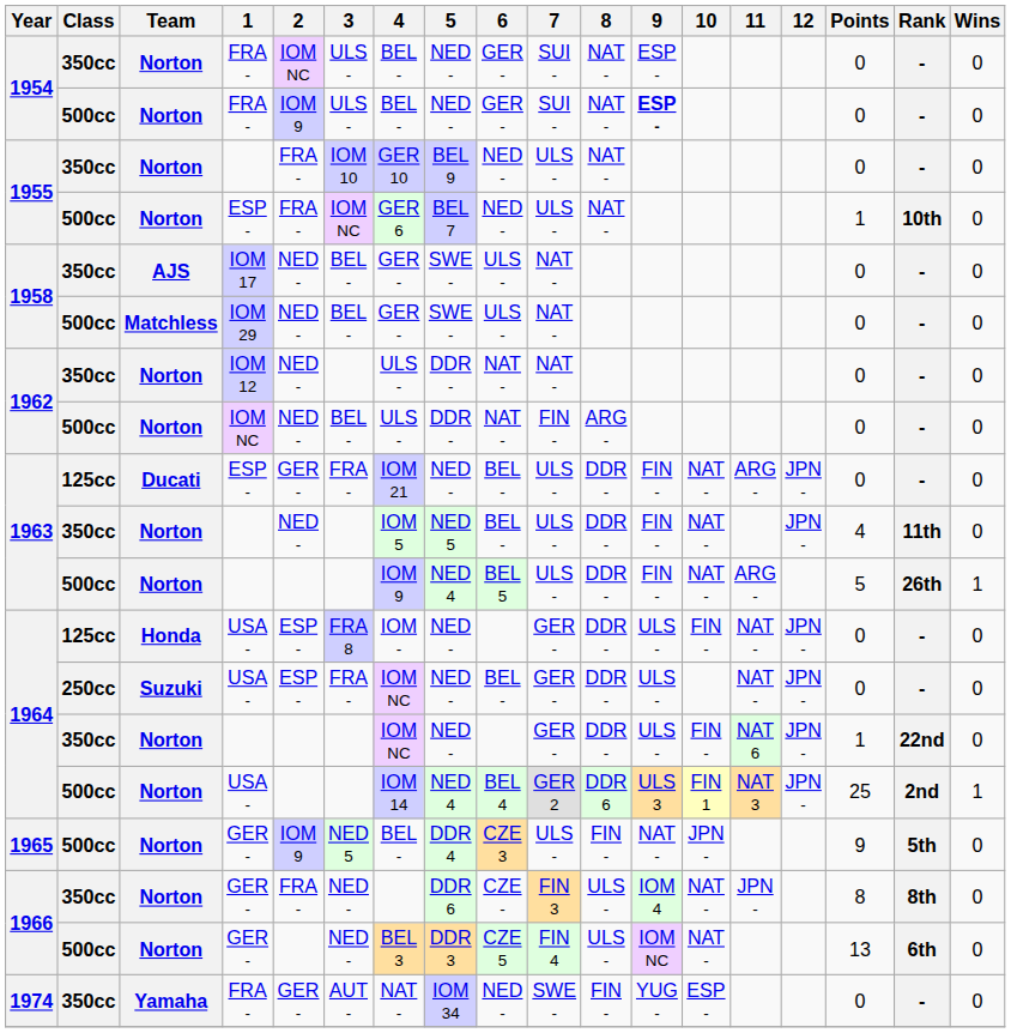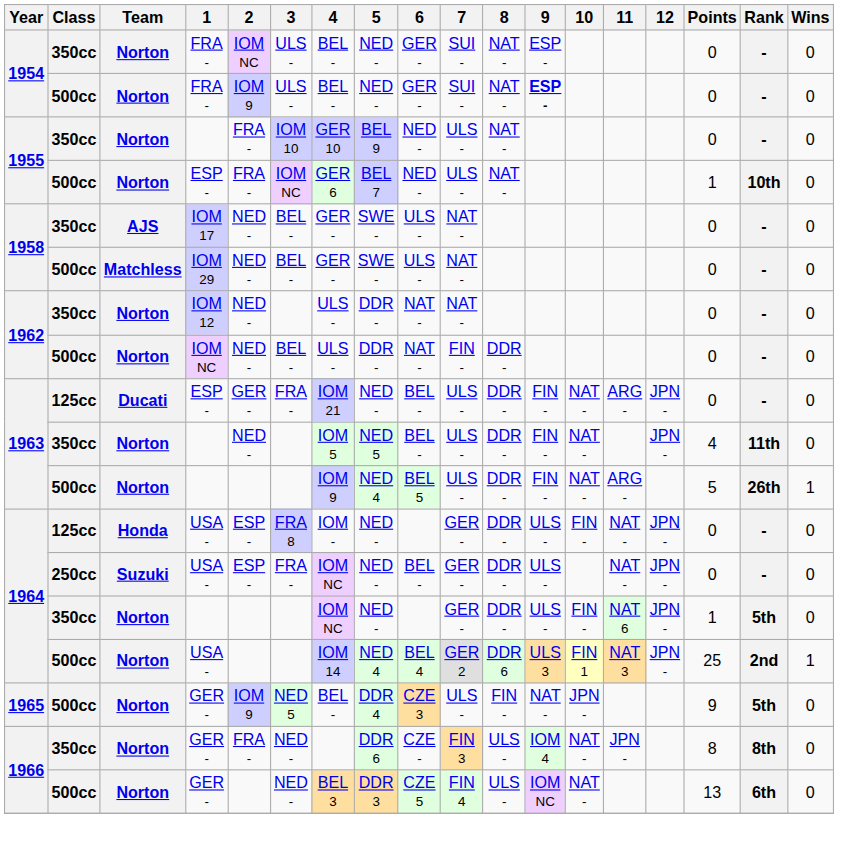1962 / 500cc | 8: ARG - -> DDR -
1964 / 350cc | Rank: 22nd -> 5th
- row: 1974 | 350cc | Yamaha | FRA - | GER - | AUT - | NAT - | IOM 34 | NED - | SWE - | FIN - | YUG - | ESP - | 0 | - | 0
